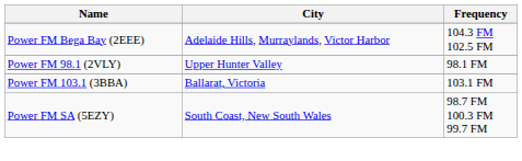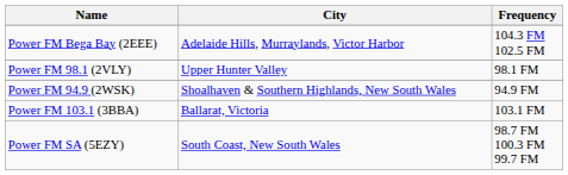+ row: Power FM 94.9 (2WSK) | Shoalhaven & Southern Highlands, New South Wales | 94.9 FM
